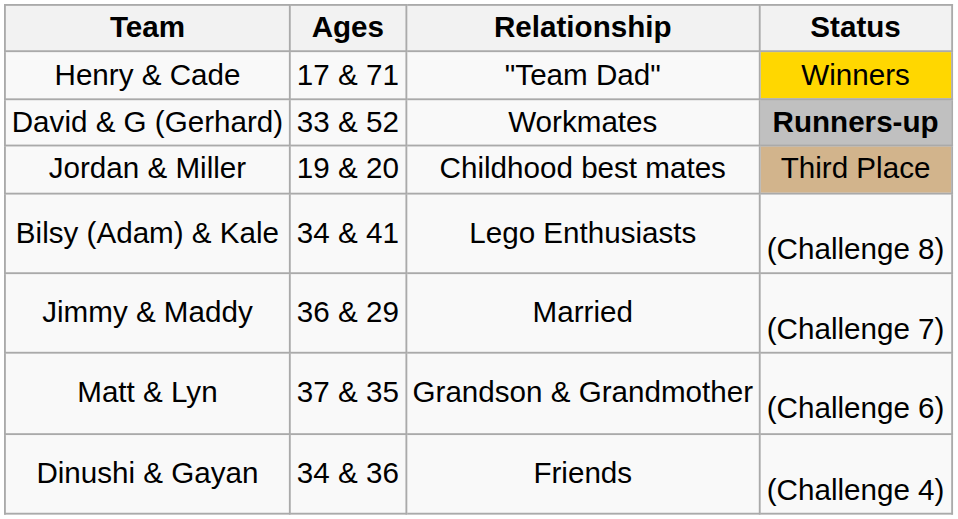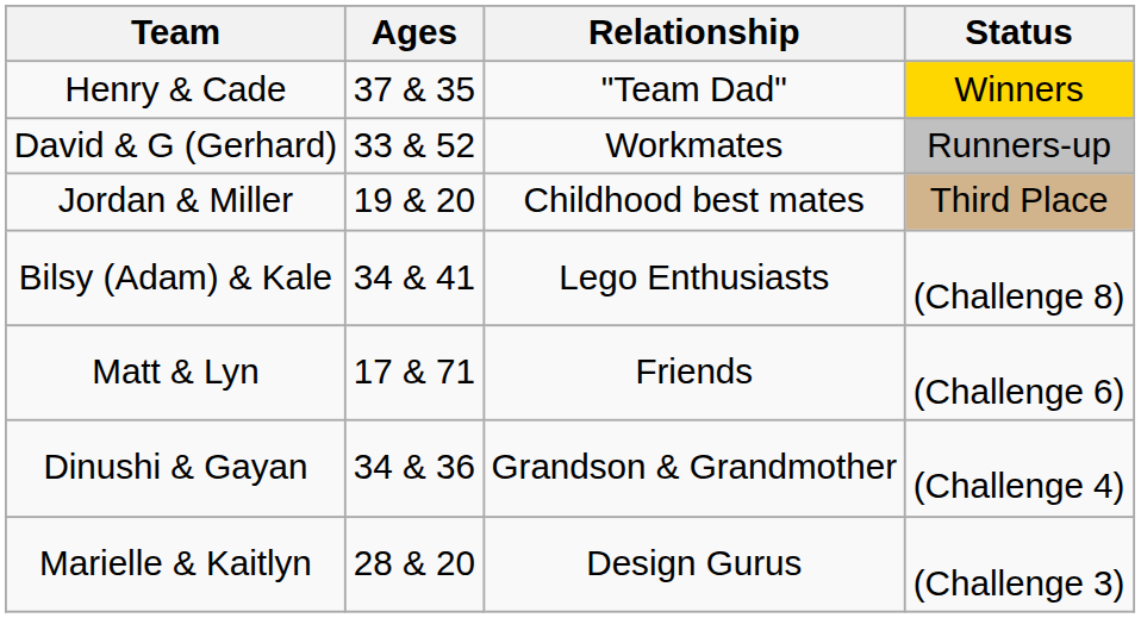Henry & Cade | Ages: 17 & 71 -> 37 & 35
David & G (Gerhard) | Status: bold -> normal
- row: Jimmy & Maddy | 36 & 29 | Married | (Challenge 7)
Matt & Lyn | Ages: 37 & 35 -> 17 & 71
Matt & Lyn | Relationship: Grandson & Grandmother -> Friends
Dinushi & Gayan | Relationship: Friends -> Grandson & Grandmother
+ row: Marielle & Kaitlyn | 28 & 20 | Design Gurus | (Challenge 3)
